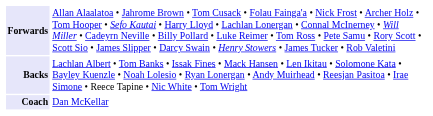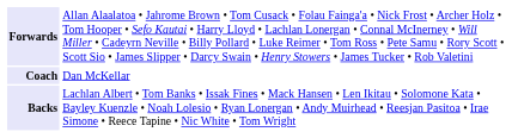rows swapped: Backs <-> Coach
